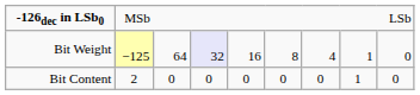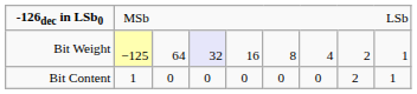Bit Weight | column 8: 1 -> 2
Bit Weight | column 9: 0 -> 1
Bit Content | column 2: 2 -> 1
Bit Content | column 8: 1 -> 2
Bit Content | column 9: 0 -> 1
